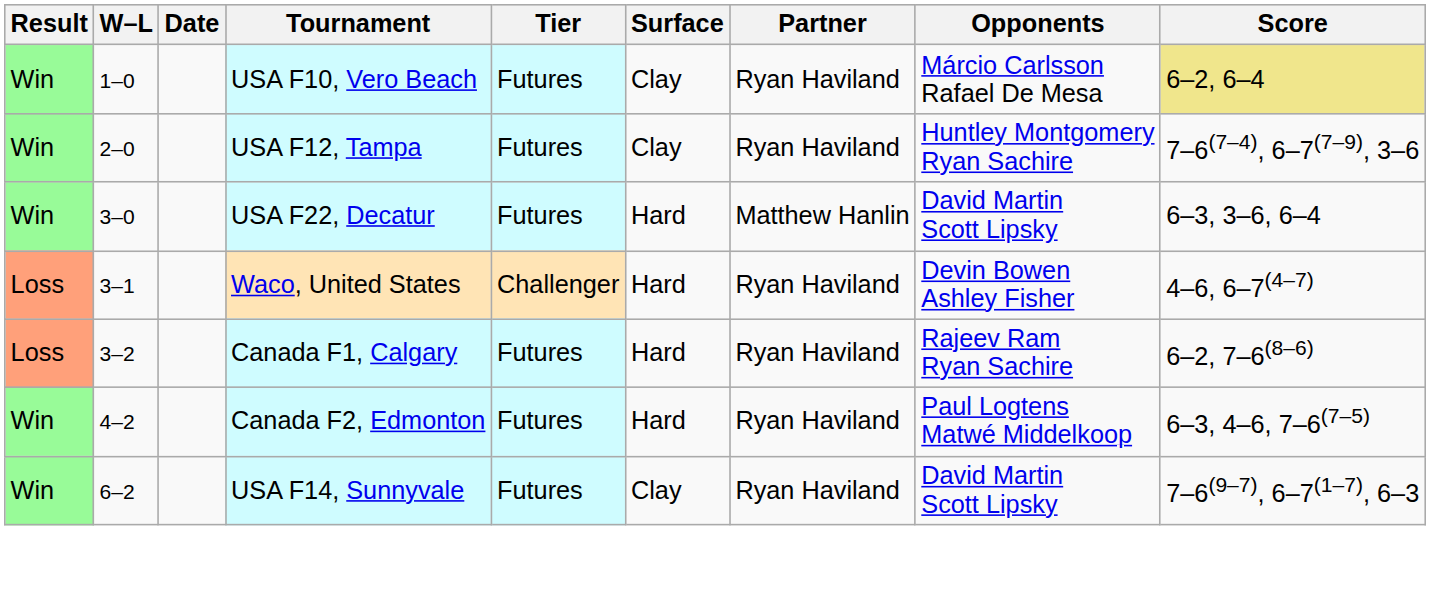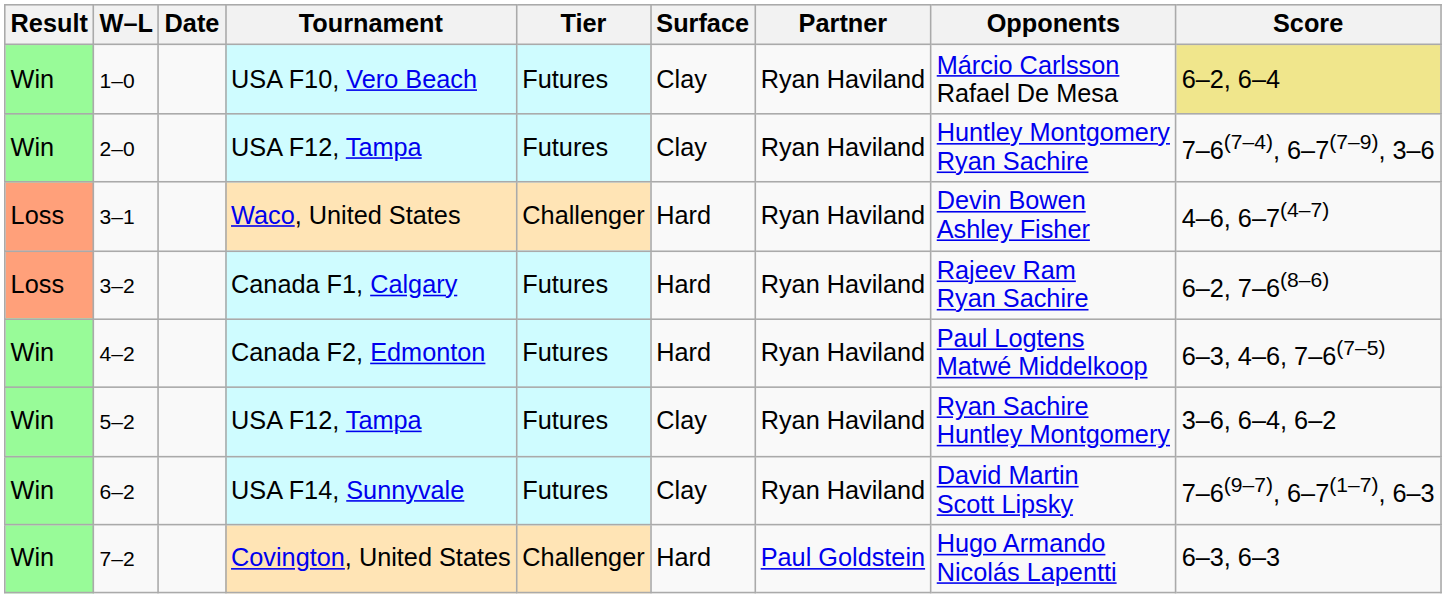- row: Win | 3–0 | USA F22, Decatur | Futures | Hard | Matthew Hanlin | David Martin Scott Lipsky | 6–3, 3–6, 6–4
+ row: Win | 5–2 | USA F12, Tampa | Futures | Clay | Ryan Haviland | Ryan Sachire Huntley Montgomery | 3–6, 6–4, 6–2
+ row: Win | 7–2 | Covington, United States | Challenger | Hard | Paul Goldstein | Hugo Armando Nicolás Lapentti | 6–3, 6–3
